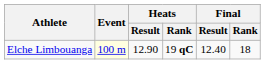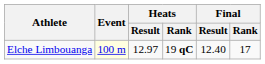Elche Limbouanga | Heats / Result: 12.90 -> 12.97
Elche Limbouanga | Final / Rank: 18 -> 17
